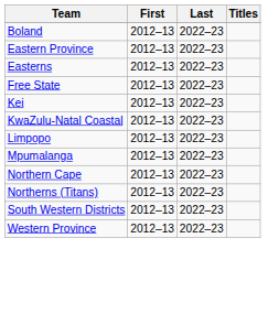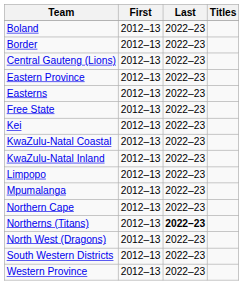+ row: Border | 2012–13 | 2022–23
+ row: Central Gauteng (Lions) | 2012–13 | 2022–23
+ row: KwaZulu-Natal Inland | 2012–13 | 2022–23
Northerns (Titans) | Last: normal -> bold
+ row: North West (Dragons) | 2012–13 | 2022–23
